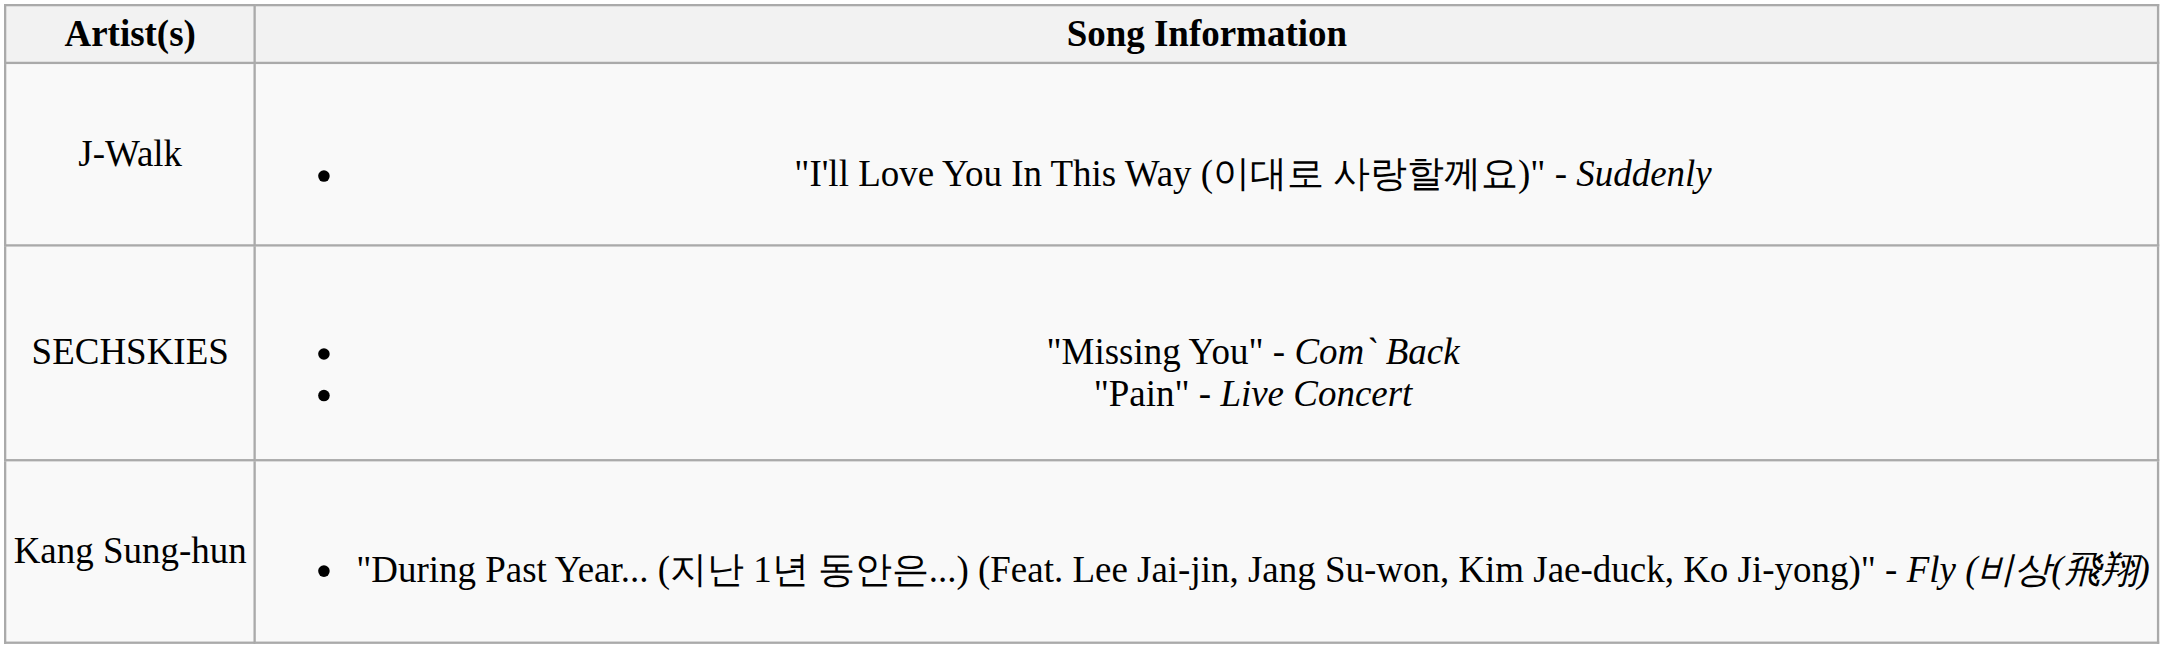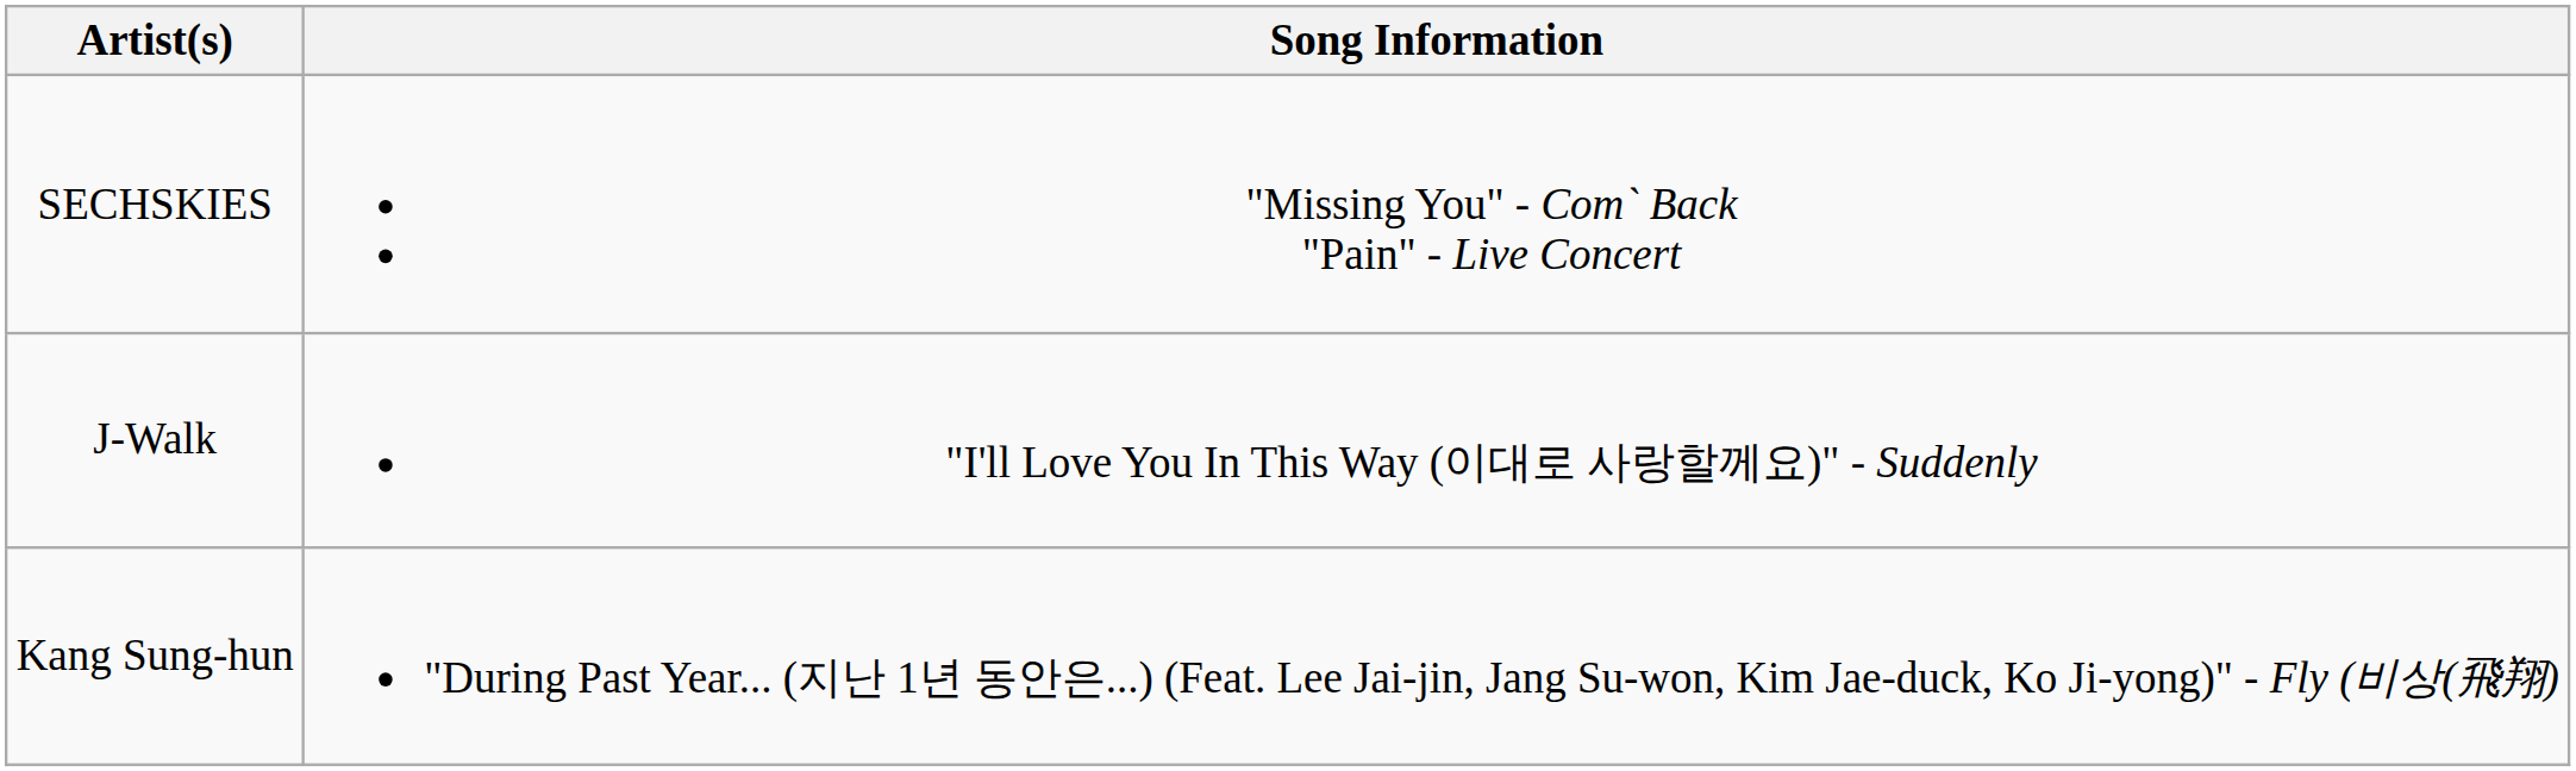rows swapped: SECHSKIES <-> J-Walk
